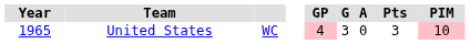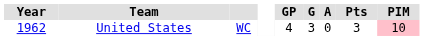United States | Year: 1965 -> 1962
United States | GP: pink background -> no background
